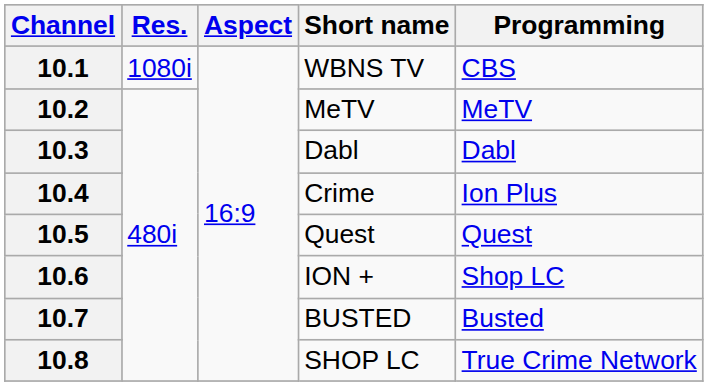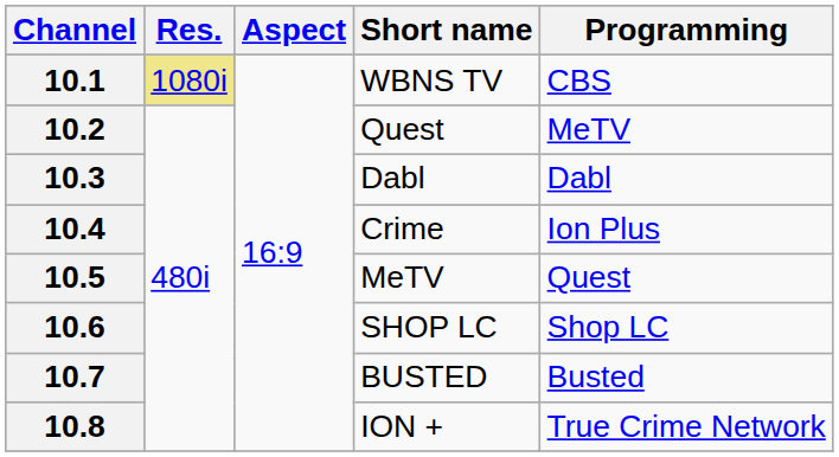10.1 | Res.: no background -> khaki background
10.2 | Short name: MeTV -> Quest
10.5 | Short name: Quest -> MeTV
10.6 | Short name: ION + -> SHOP LC
10.8 | Short name: SHOP LC -> ION +
